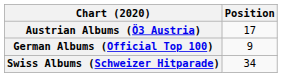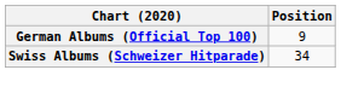- row: Austrian Albums (Ö3 Austria) | 17
